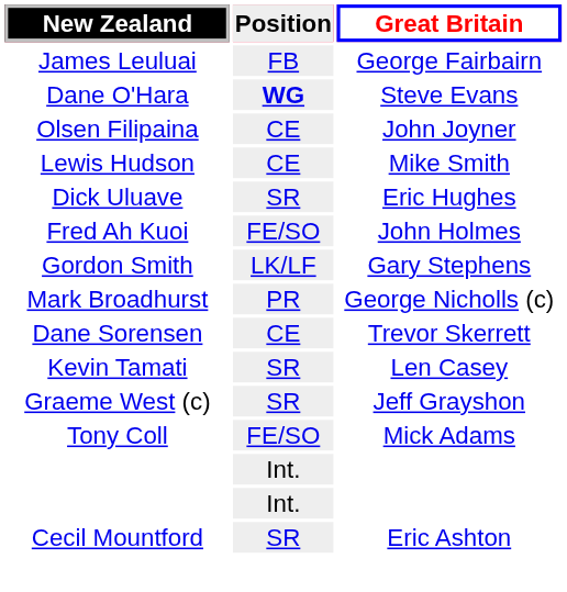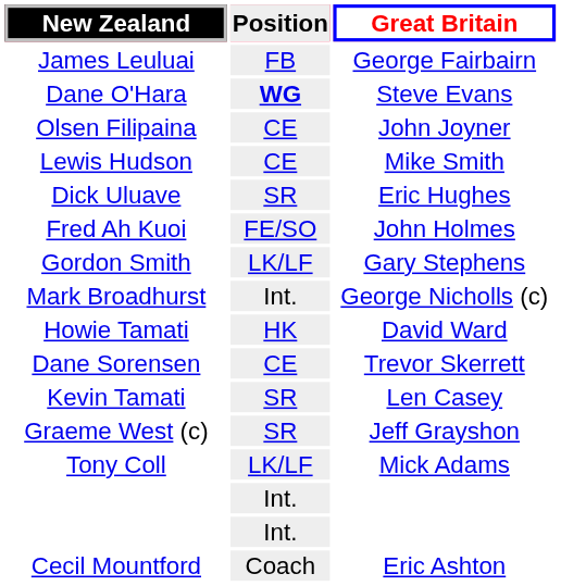Mark Broadhurst | Position: PR -> Int.
+ row: Howie Tamati | HK | David Ward
Tony Coll | Position: FE/SO -> LK/LF
Cecil Mountford | Position: SR -> Coach
